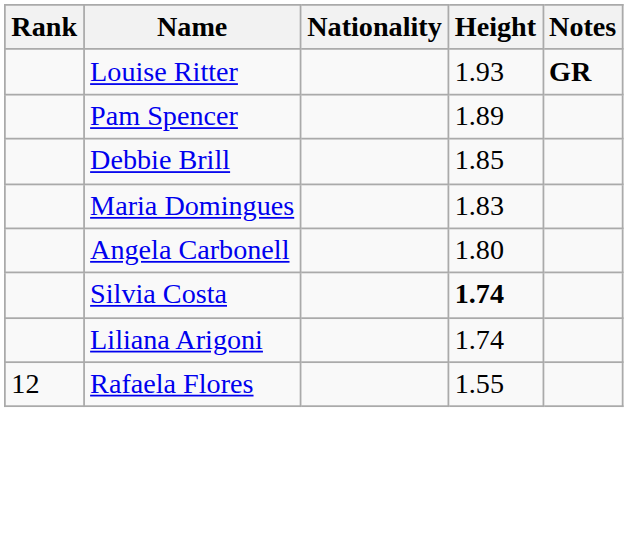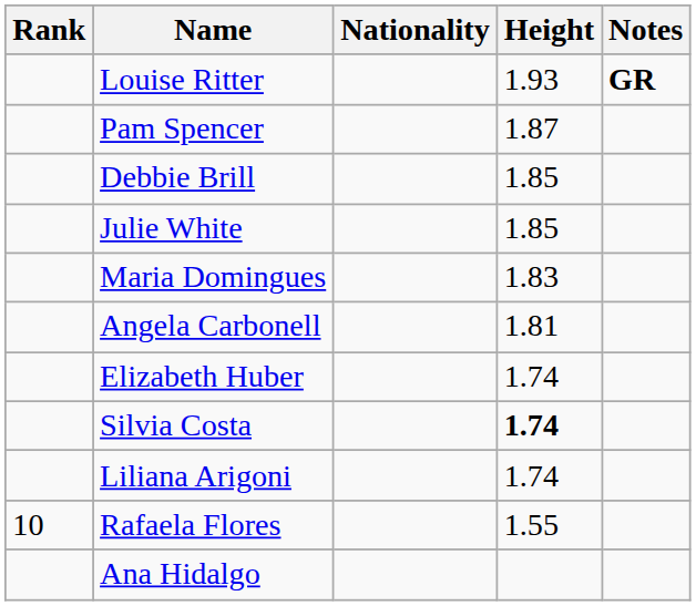Pam Spencer | Height: 1.89 -> 1.87
+ row: Julie White | 1.85
Angela Carbonell | Height: 1.80 -> 1.81
+ row: Elizabeth Huber | 1.74
Rafaela Flores | Rank: 12 -> 10
+ row: Ana Hidalgo
